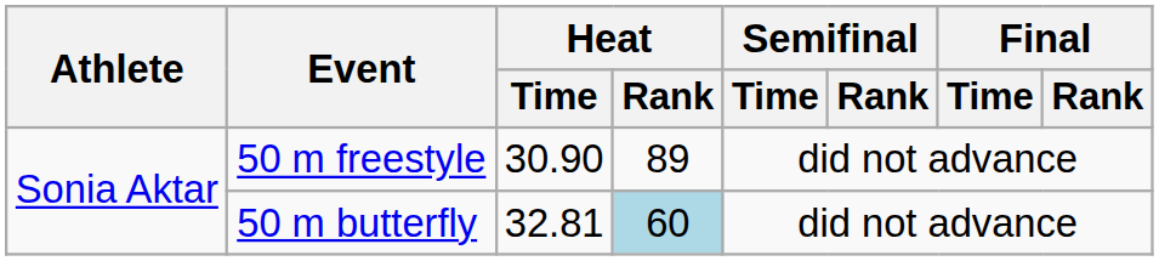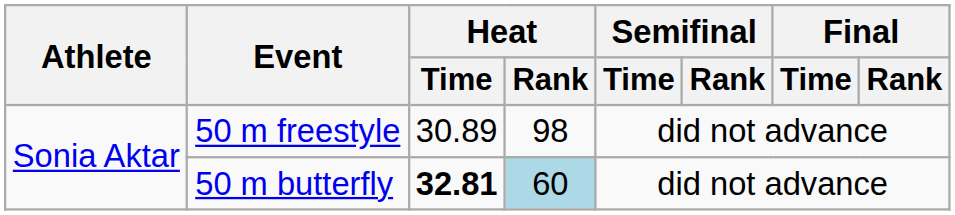50 m freestyle | Heat / Time: 30.90 -> 30.89
50 m freestyle | Heat / Rank: 89 -> 98
50 m butterfly | Heat / Time: normal -> bold
